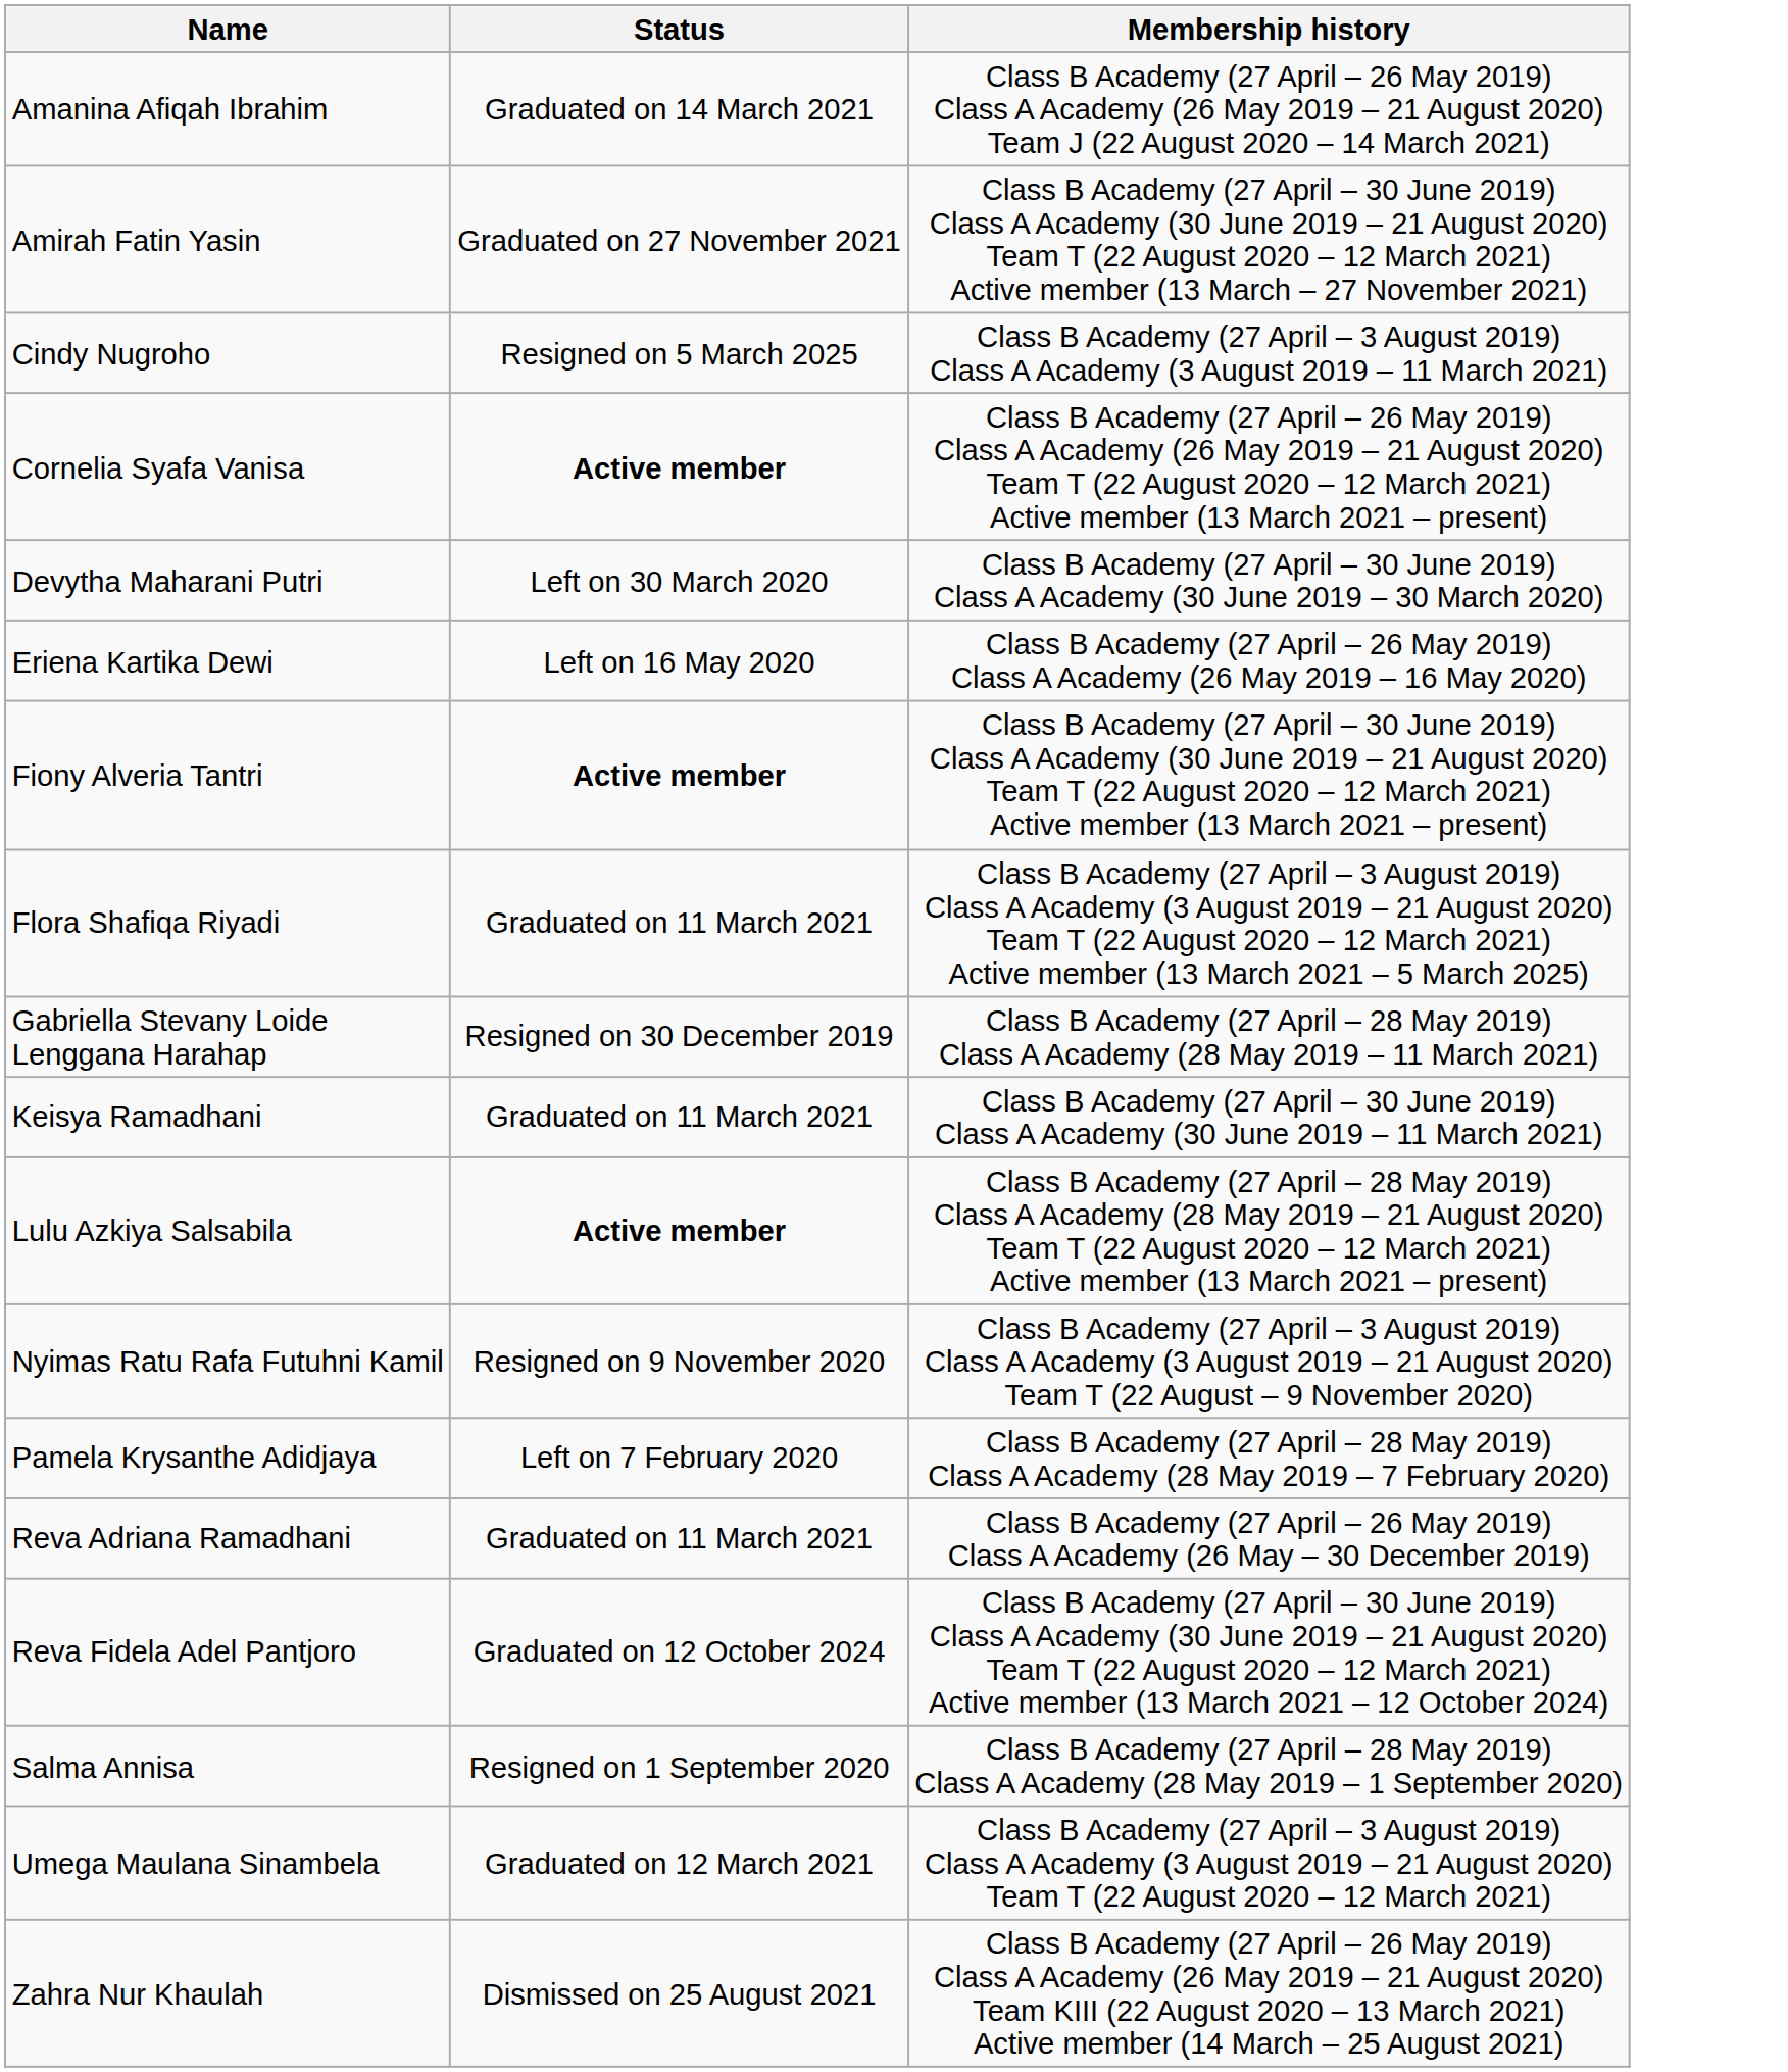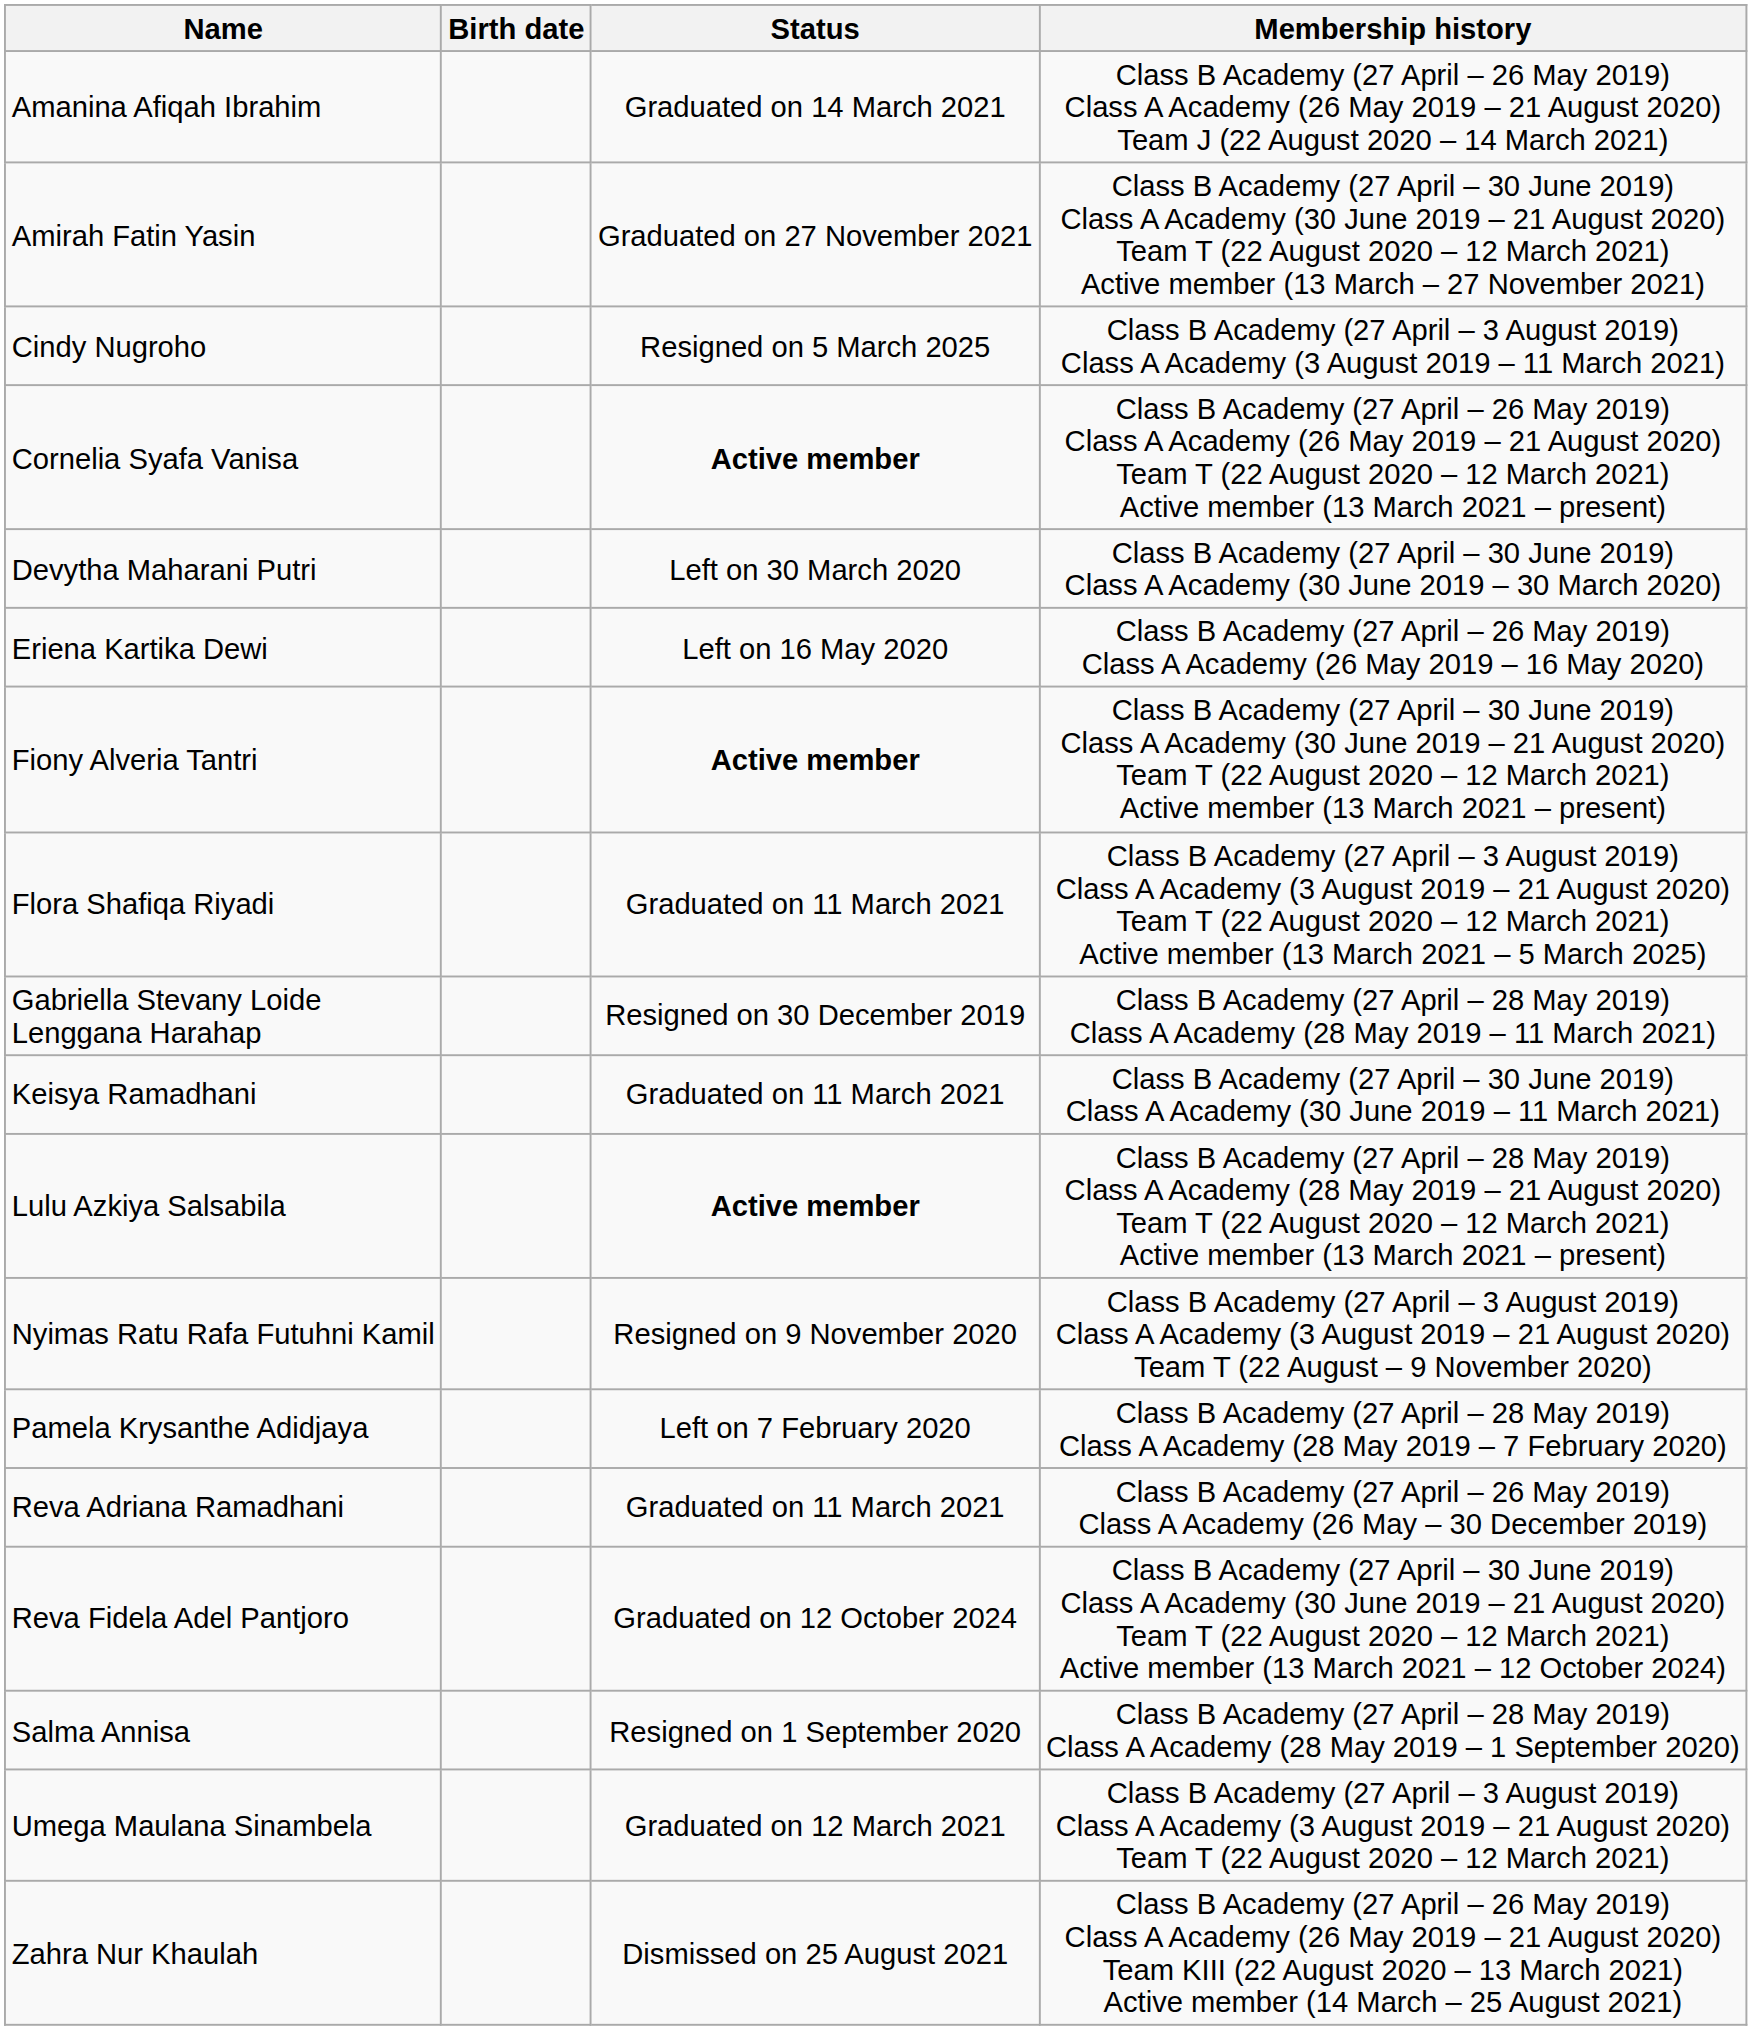+ column: Birth date
